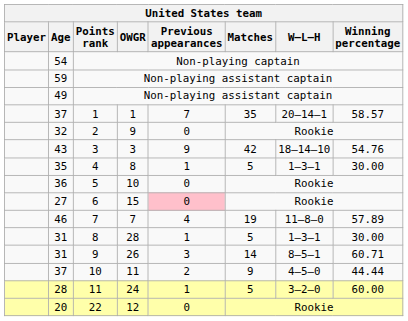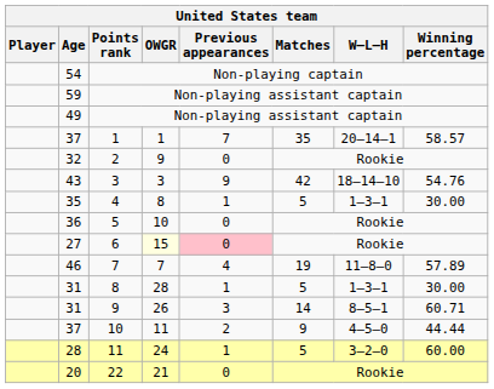6 | OWGR: no background -> lightyellow background
22 | OWGR: 12 -> 21
